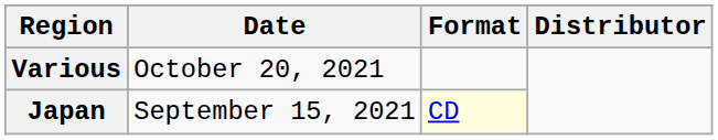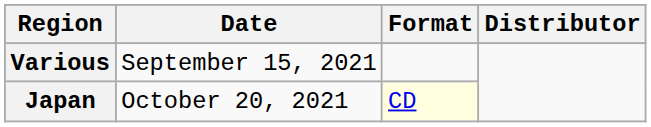Various | Date: October 20, 2021 -> September 15, 2021
Japan | Date: September 15, 2021 -> October 20, 2021
